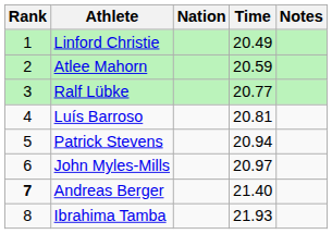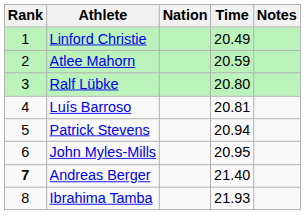Ralf Lübke | Time: 20.77 -> 20.80
John Myles-Mills | Time: 20.97 -> 20.95
